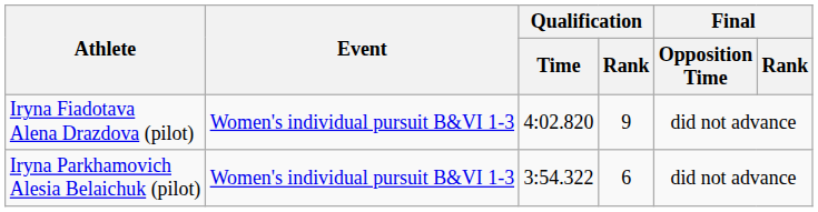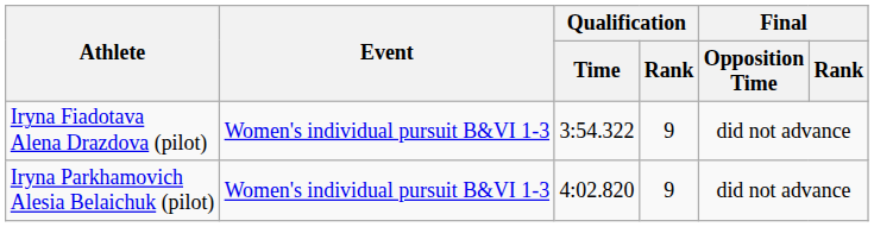Iryna Fiadotava Alena Drazdova (pilot) | Qualification / Time: 4:02.820 -> 3:54.322
Iryna Parkhamovich Alesia Belaichuk (pilot) | Qualification / Time: 3:54.322 -> 4:02.820
Iryna Parkhamovich Alesia Belaichuk (pilot) | Qualification / Rank: 6 -> 9
